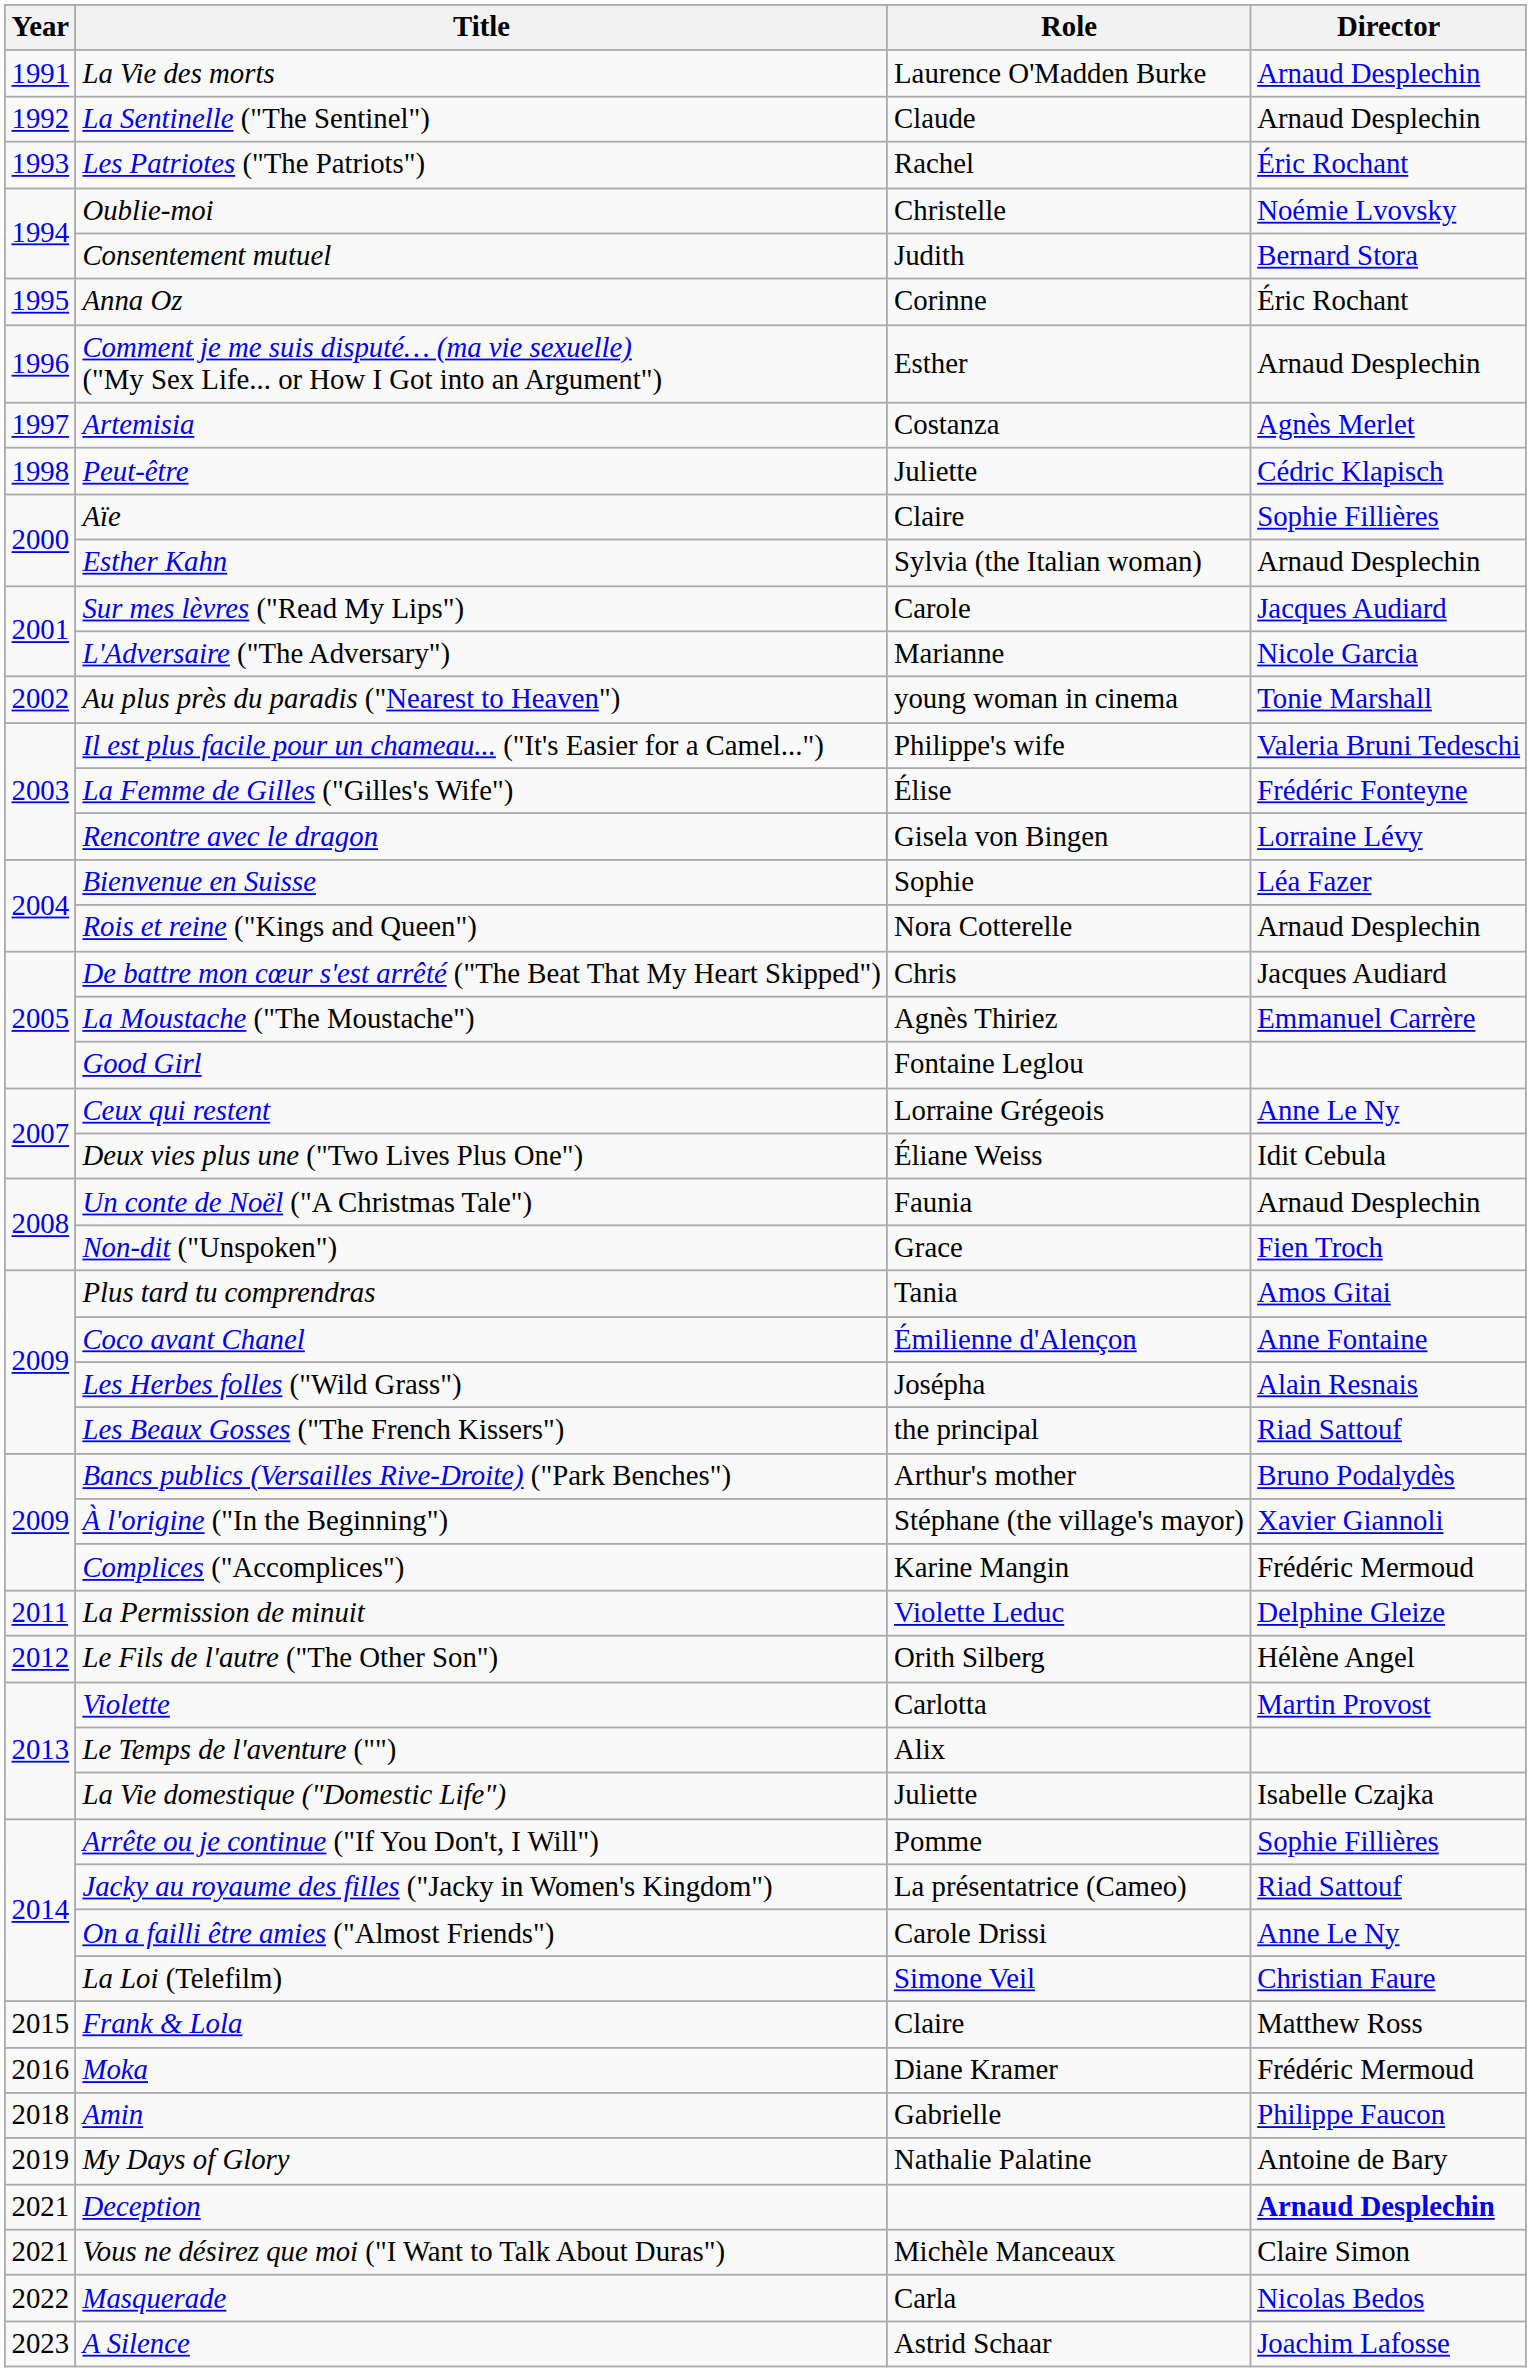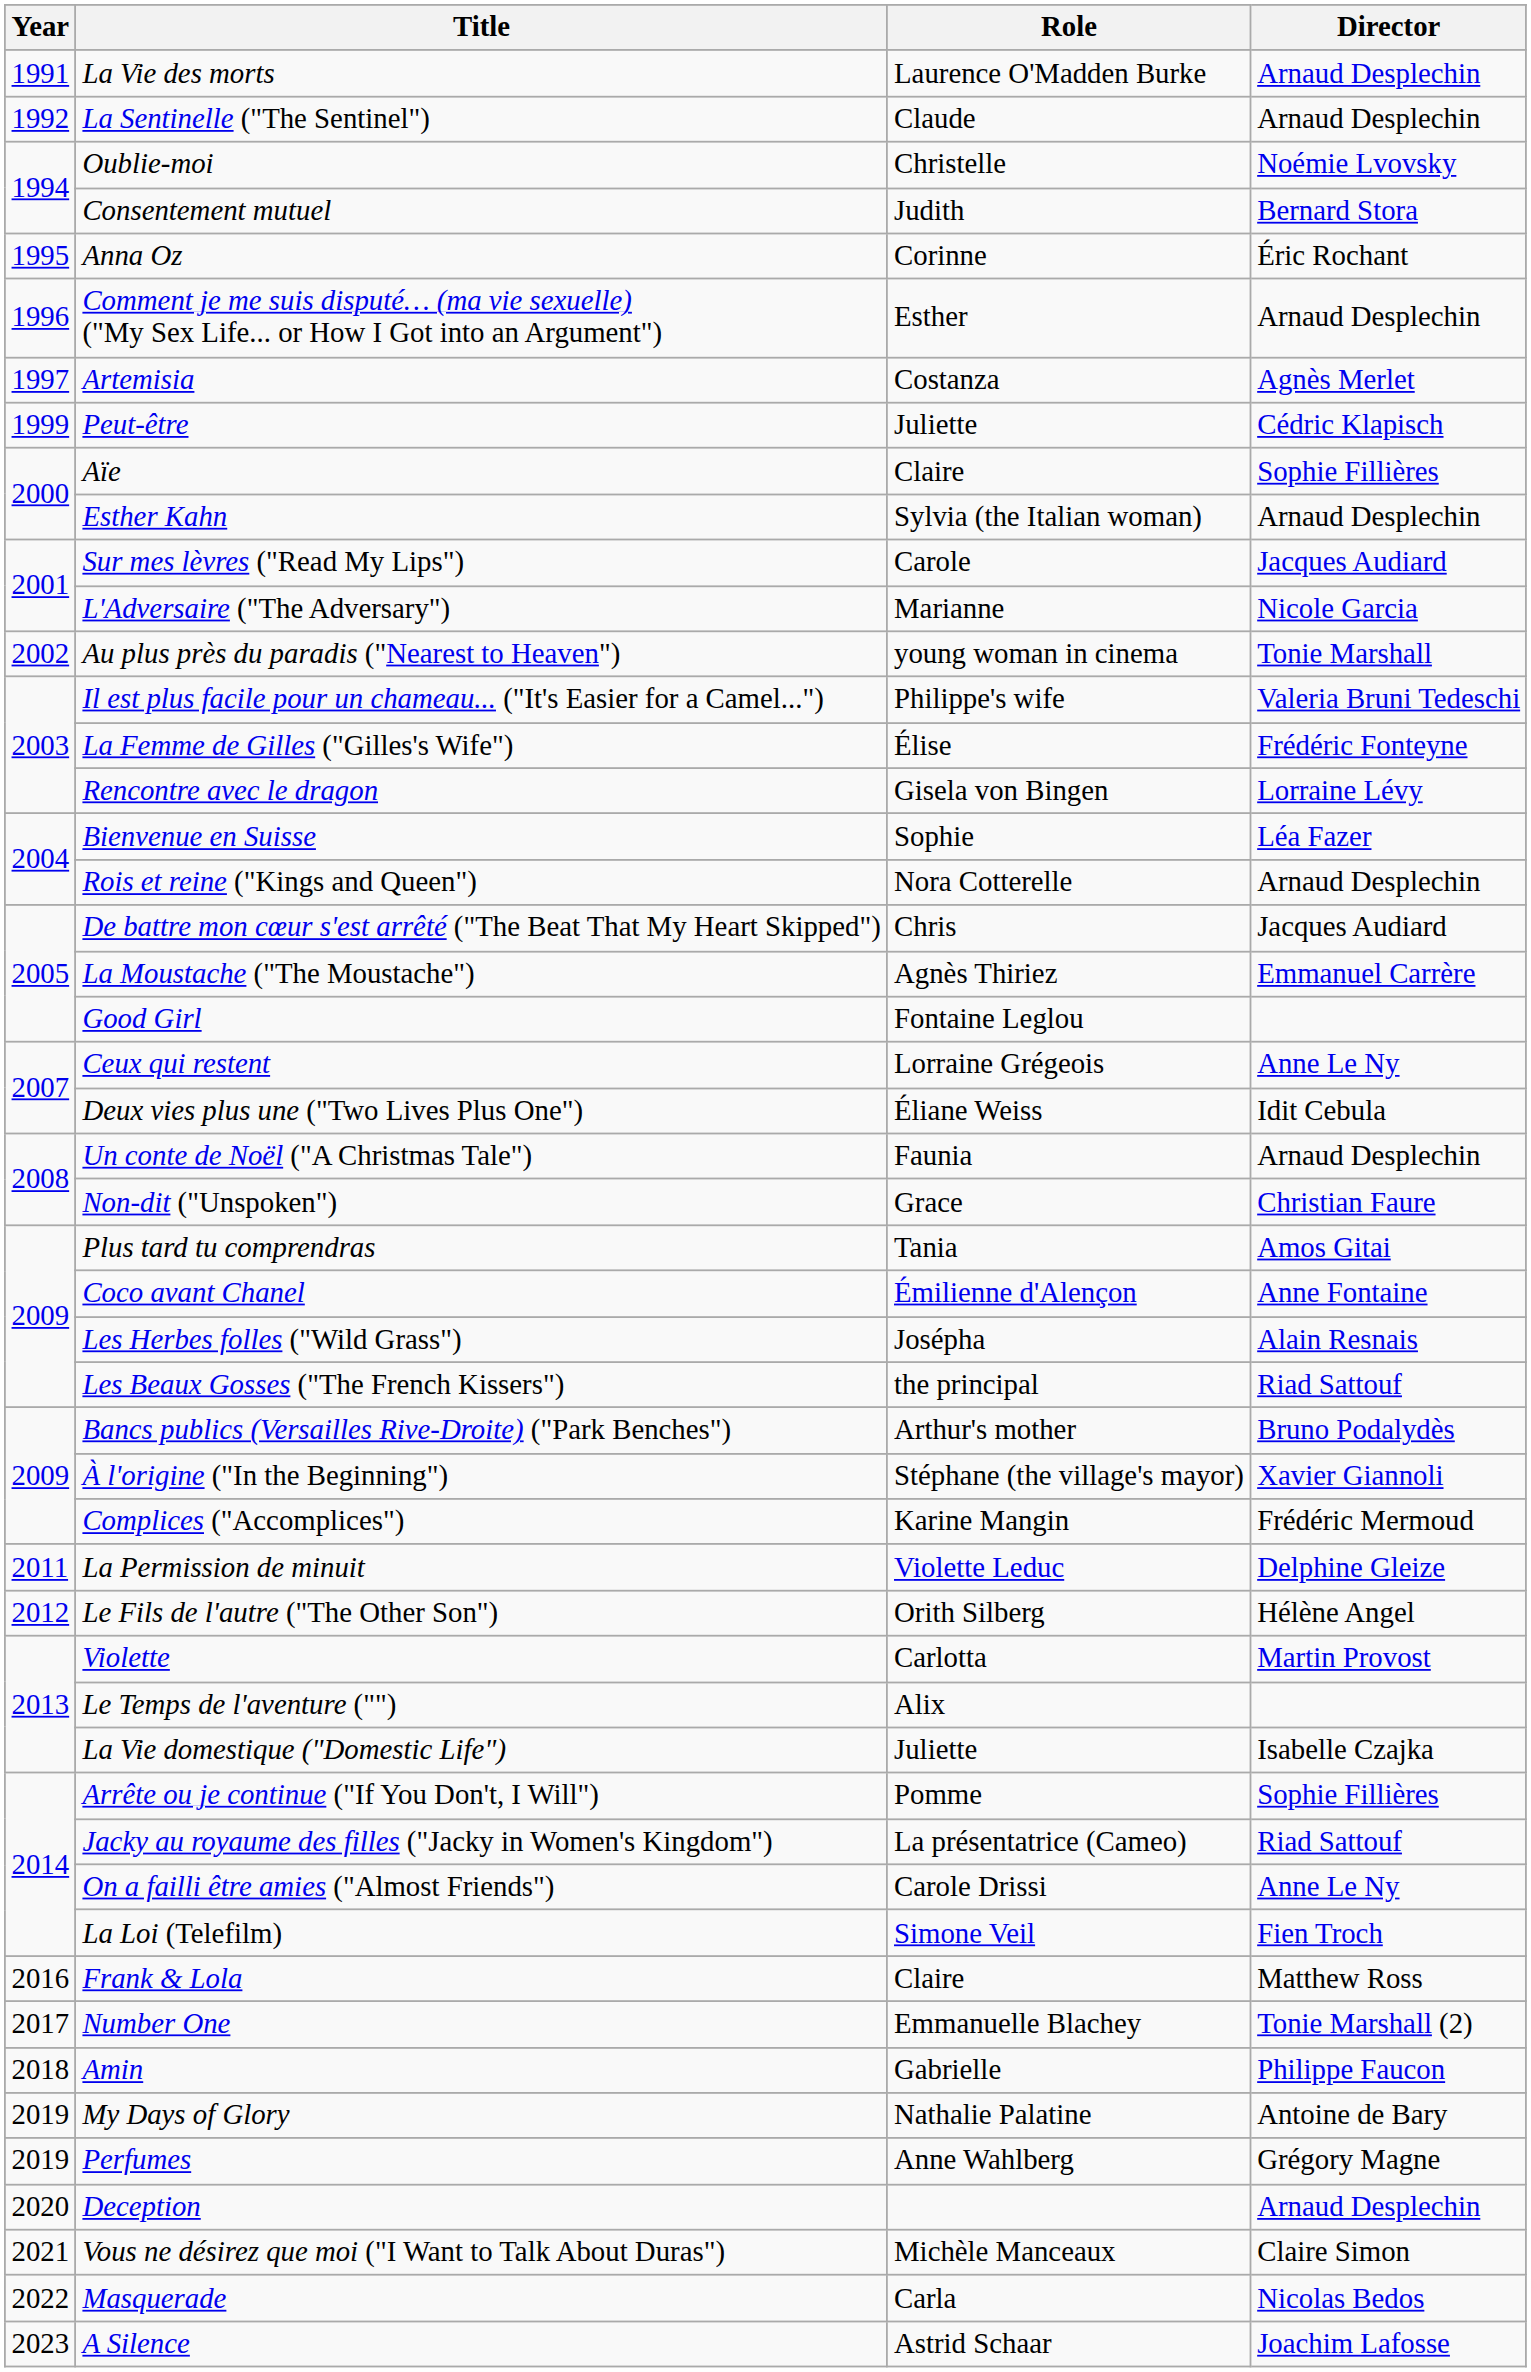- row: 1993 | Les Patriotes ("The Patriots") | Rachel | Éric Rochant
Peut-être | Year: 1998 -> 1999
Non-dit ("Unspoken") | Director: Fien Troch -> Christian Faure
La Loi (Telefilm) | Director: Christian Faure -> Fien Troch
Frank & Lola | Year: 2015 -> 2016
- row: 2016 | Moka | Diane Kramer | Frédéric Mermoud
+ row: 2017 | Number One | Emmanuelle Blachey | Tonie Marshall (2)
+ row: 2019 | Perfumes | Anne Wahlberg | Grégory Magne
Deception | Year: 2021 -> 2020
Deception | Director: bold -> normal
